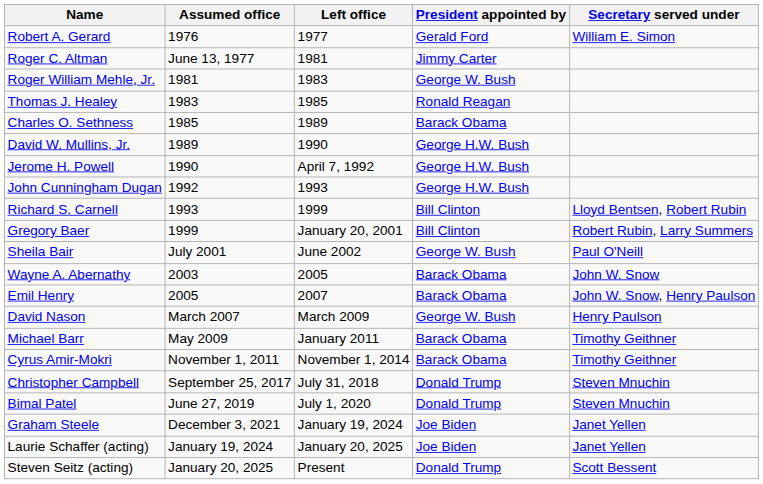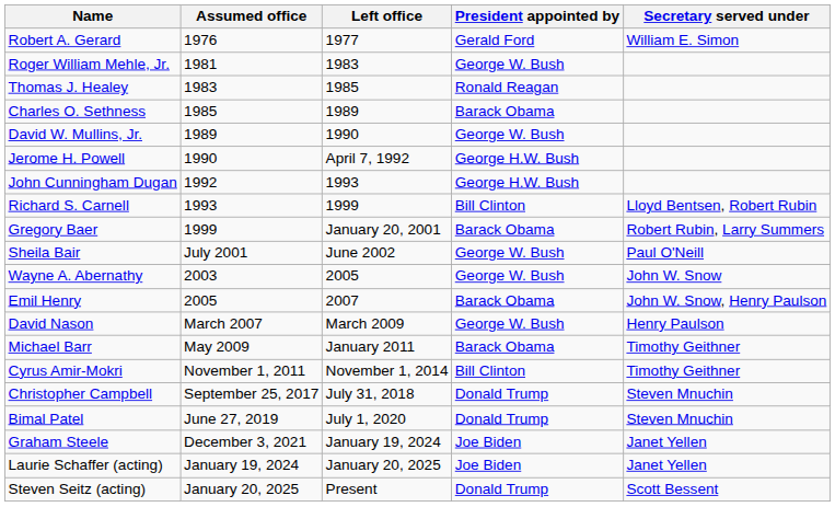- row: Roger C. Altman | June 13, 1977 | 1981 | Jimmy Carter
David W. Mullins, Jr. | President appointed by: George H.W. Bush -> George W. Bush
Gregory Baer | President appointed by: Bill Clinton -> Barack Obama
Wayne A. Abernathy | President appointed by: Barack Obama -> George W. Bush
Cyrus Amir-Mokri | President appointed by: Barack Obama -> Bill Clinton
